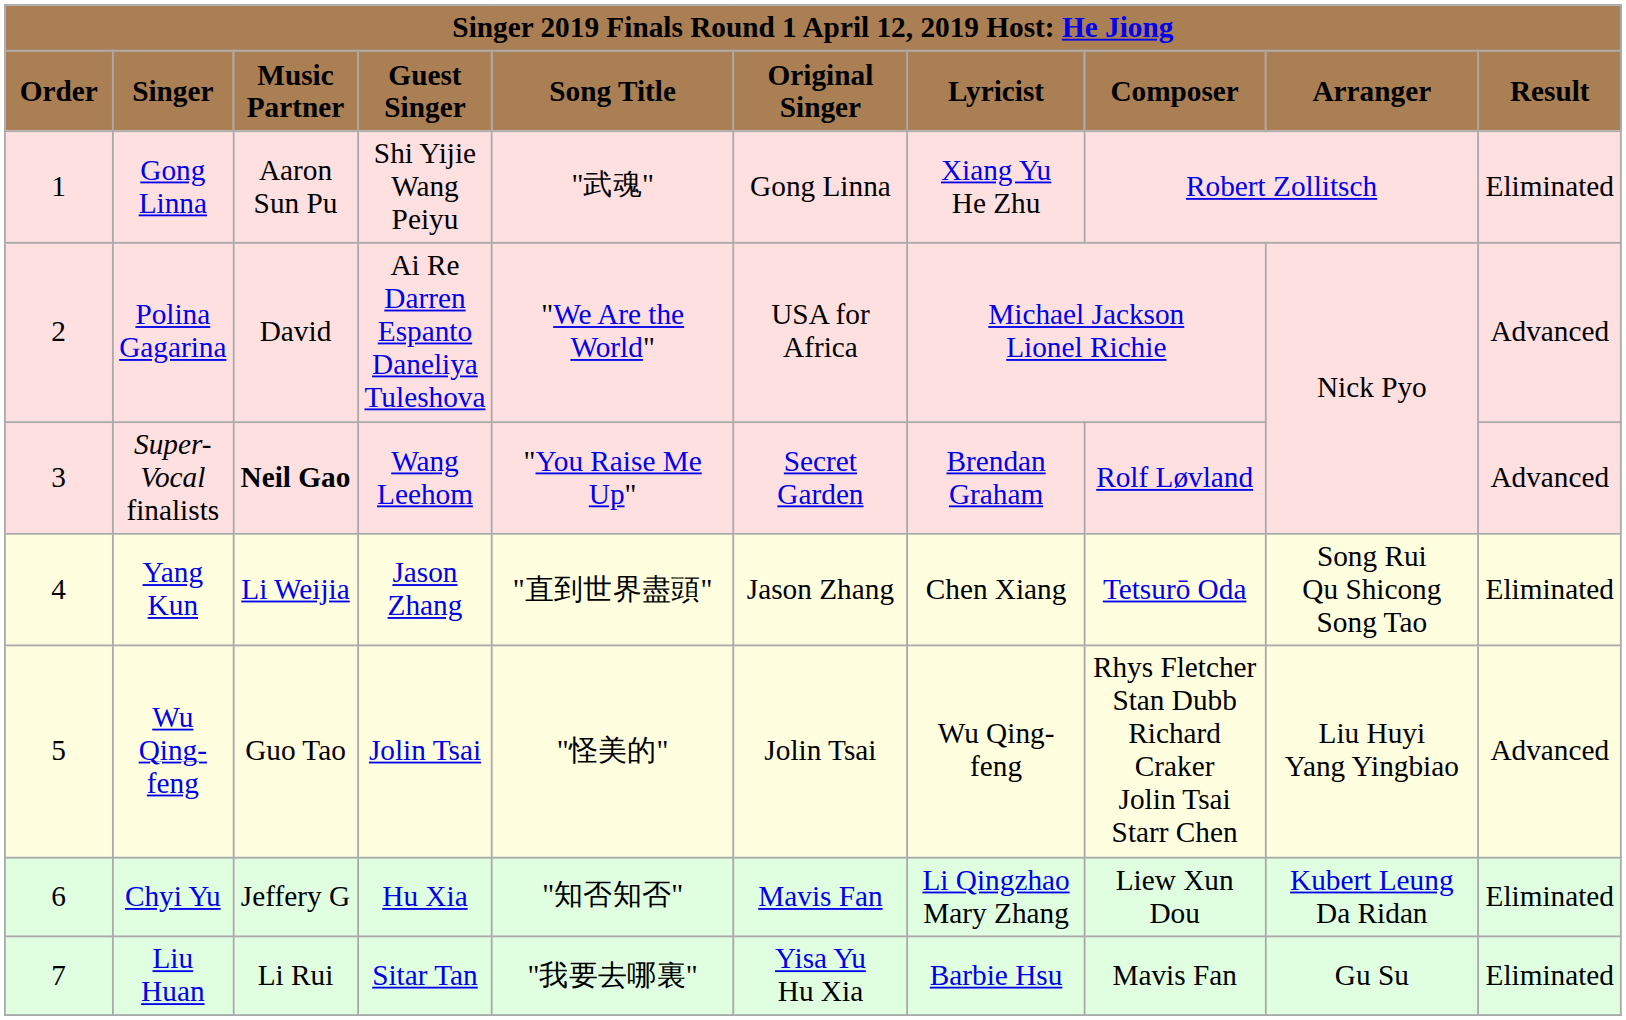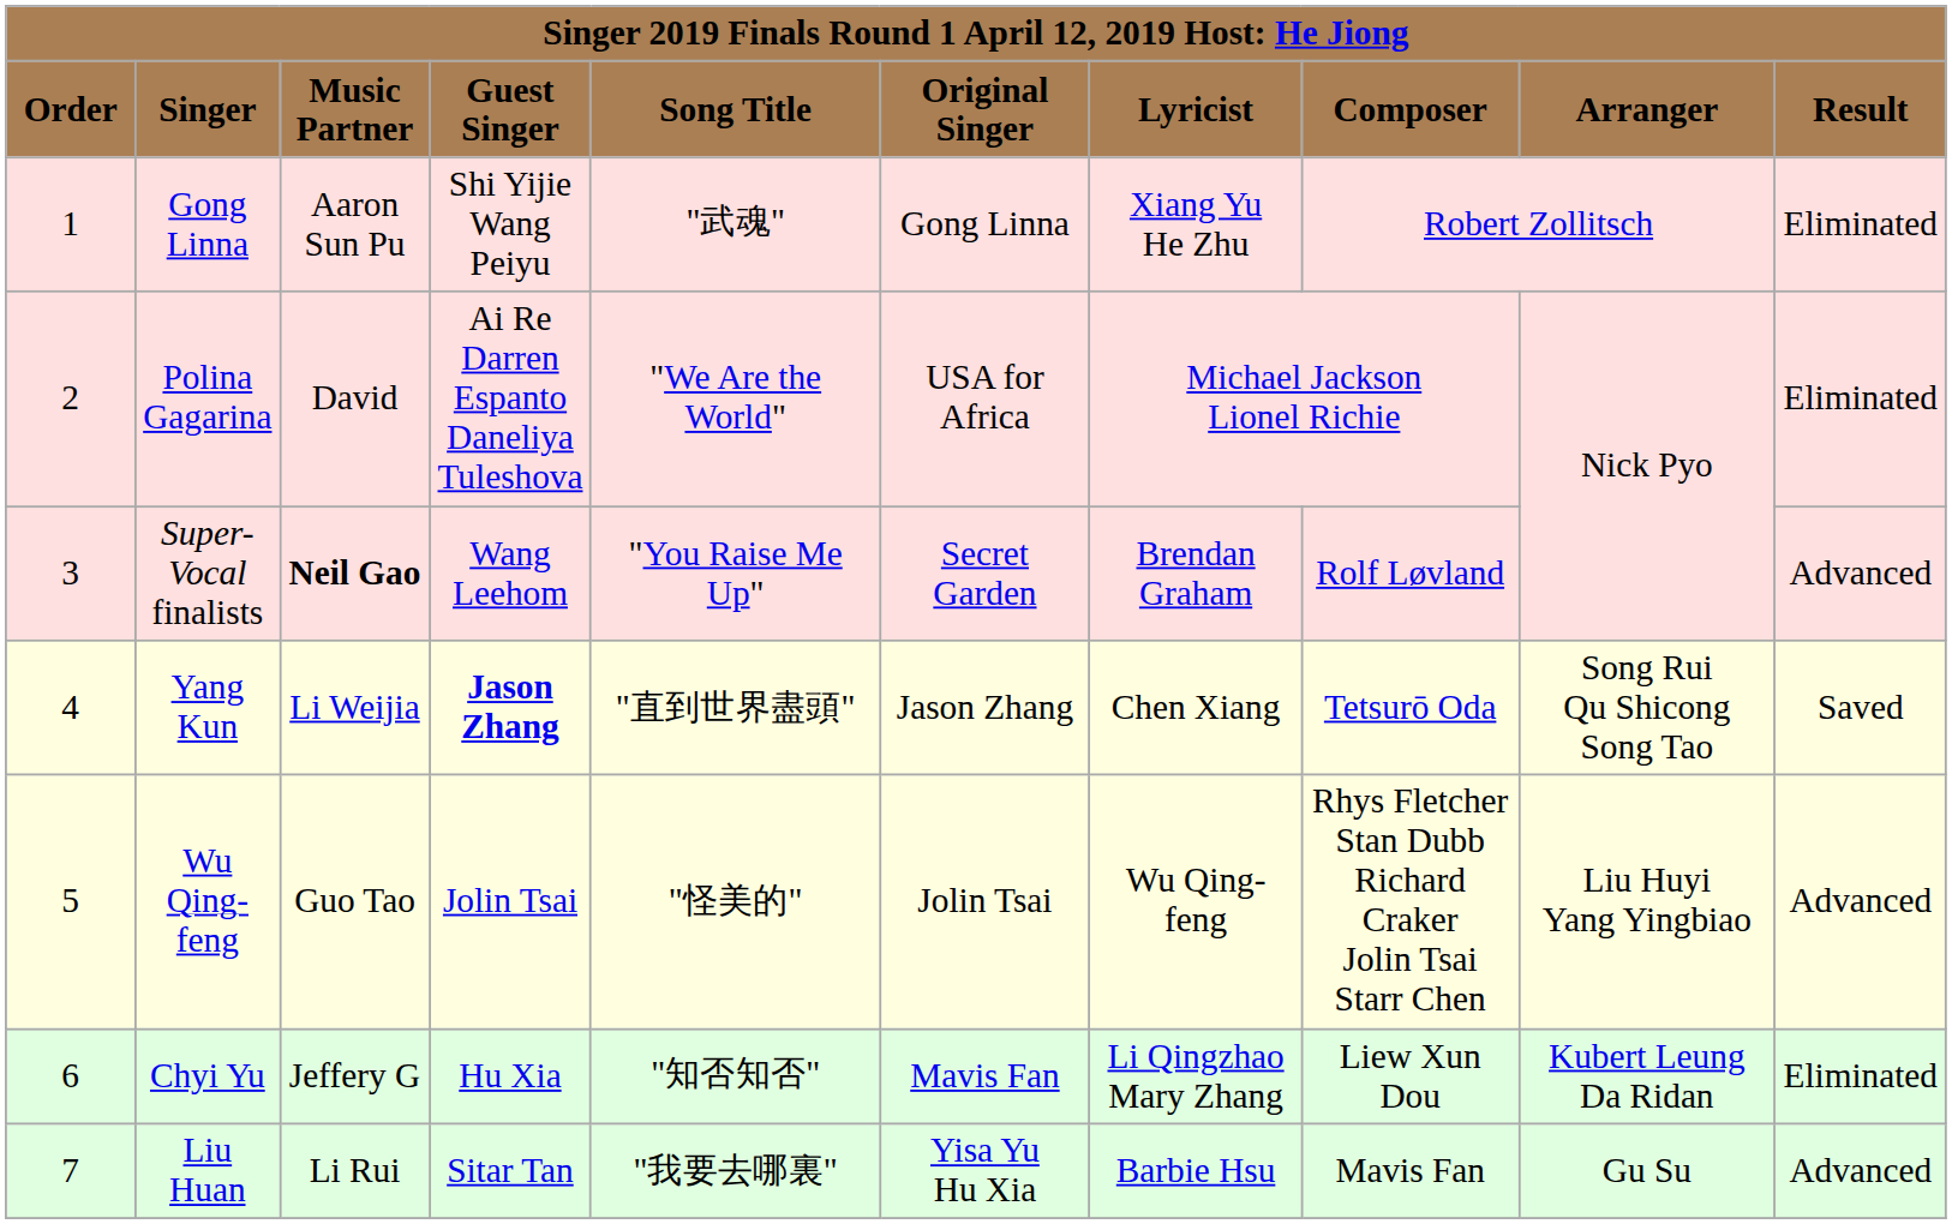Polina Gagarina | column 10: Advanced -> Eliminated
Yang Kun | column 4: normal -> bold
Yang Kun | column 10: Eliminated -> Saved
Liu Huan | column 10: Eliminated -> Advanced
